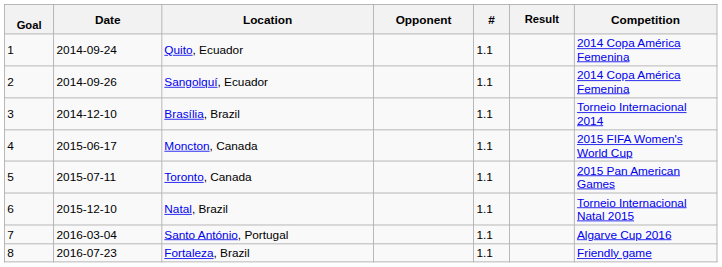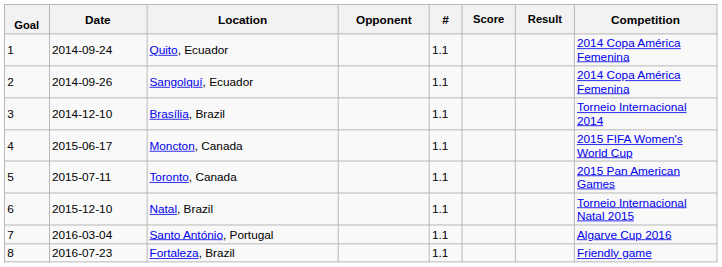+ column: Score
